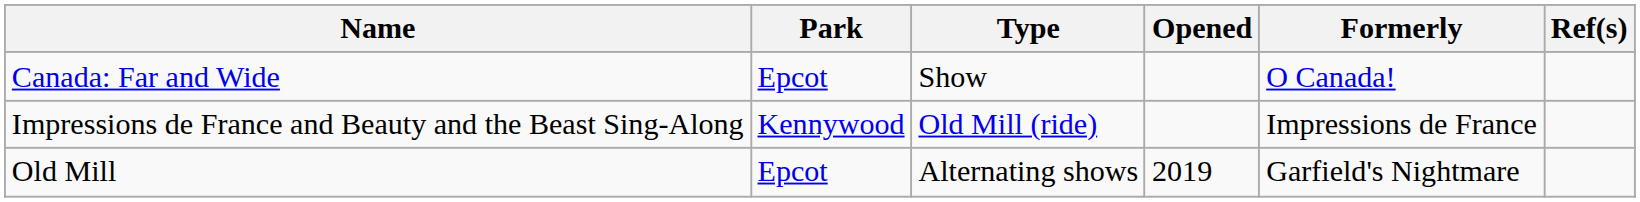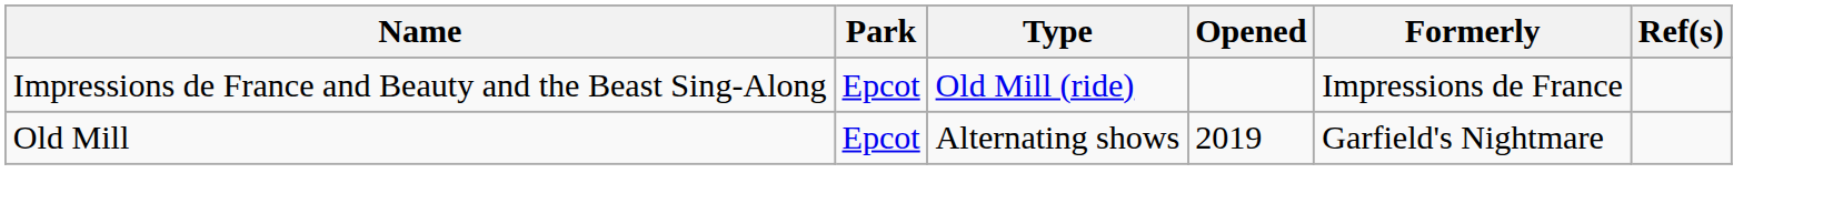- row: Canada: Far and Wide | Epcot | Show | O Canada!
Impressions de France and Beauty and the Beast Sing-Along | Park: Kennywood -> Epcot
